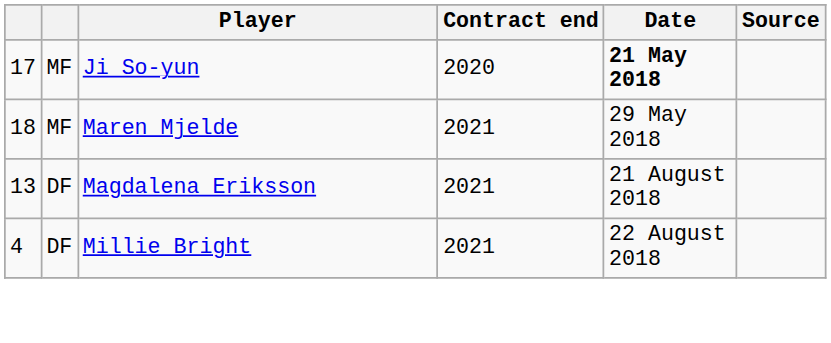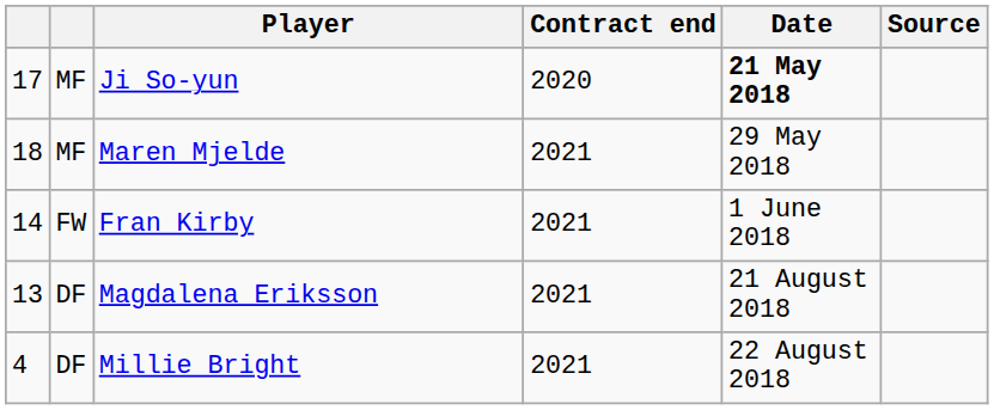+ row: 14 | FW | Fran Kirby | 2021 | 1 June 2018
